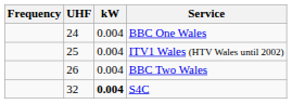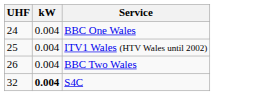- column: Frequency
